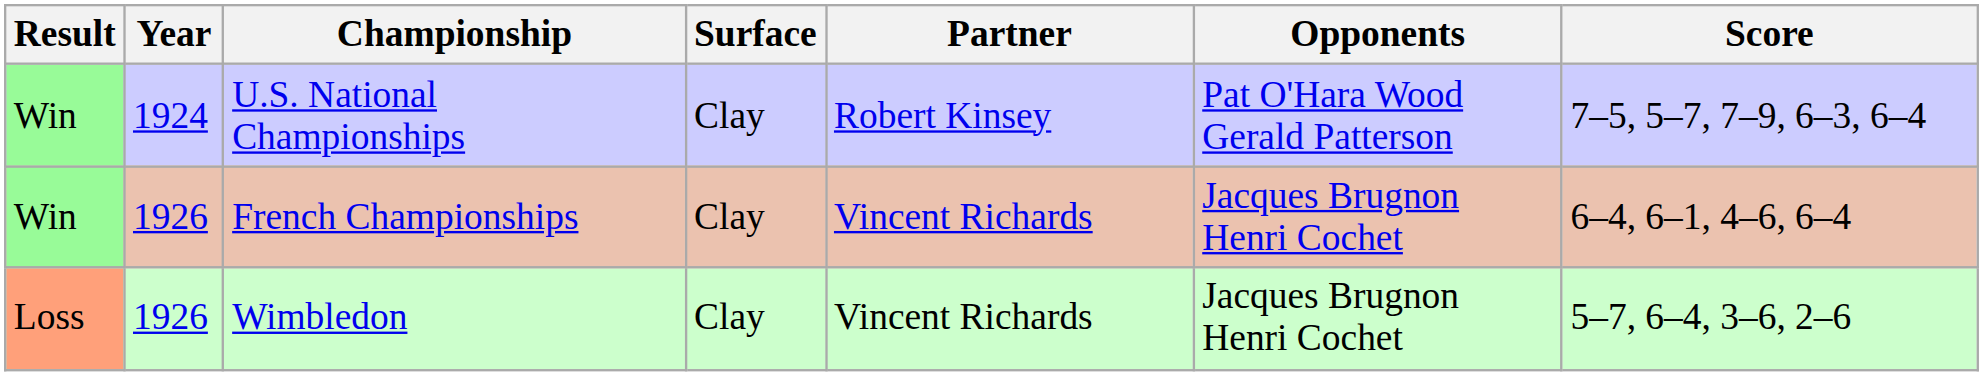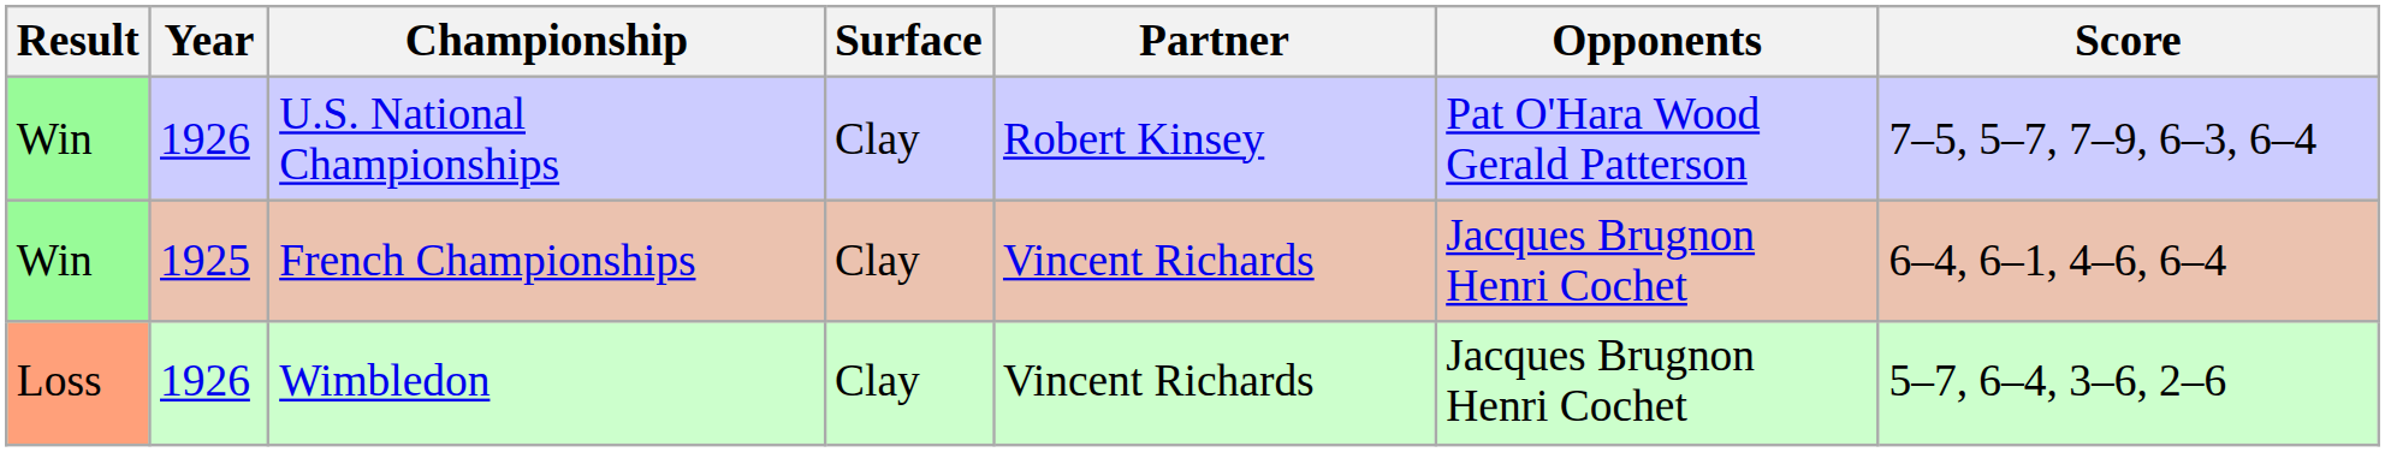U.S. National Championships | Year: 1924 -> 1926
French Championships | Year: 1926 -> 1925
